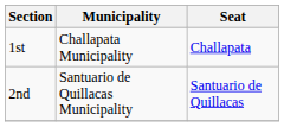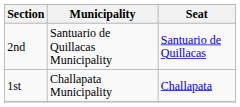rows swapped: 1st <-> 2nd
